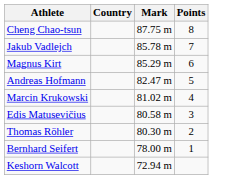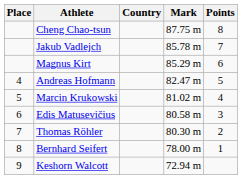+ column: Place | 4 | 5 | 6 | 7 | 8 | 9
